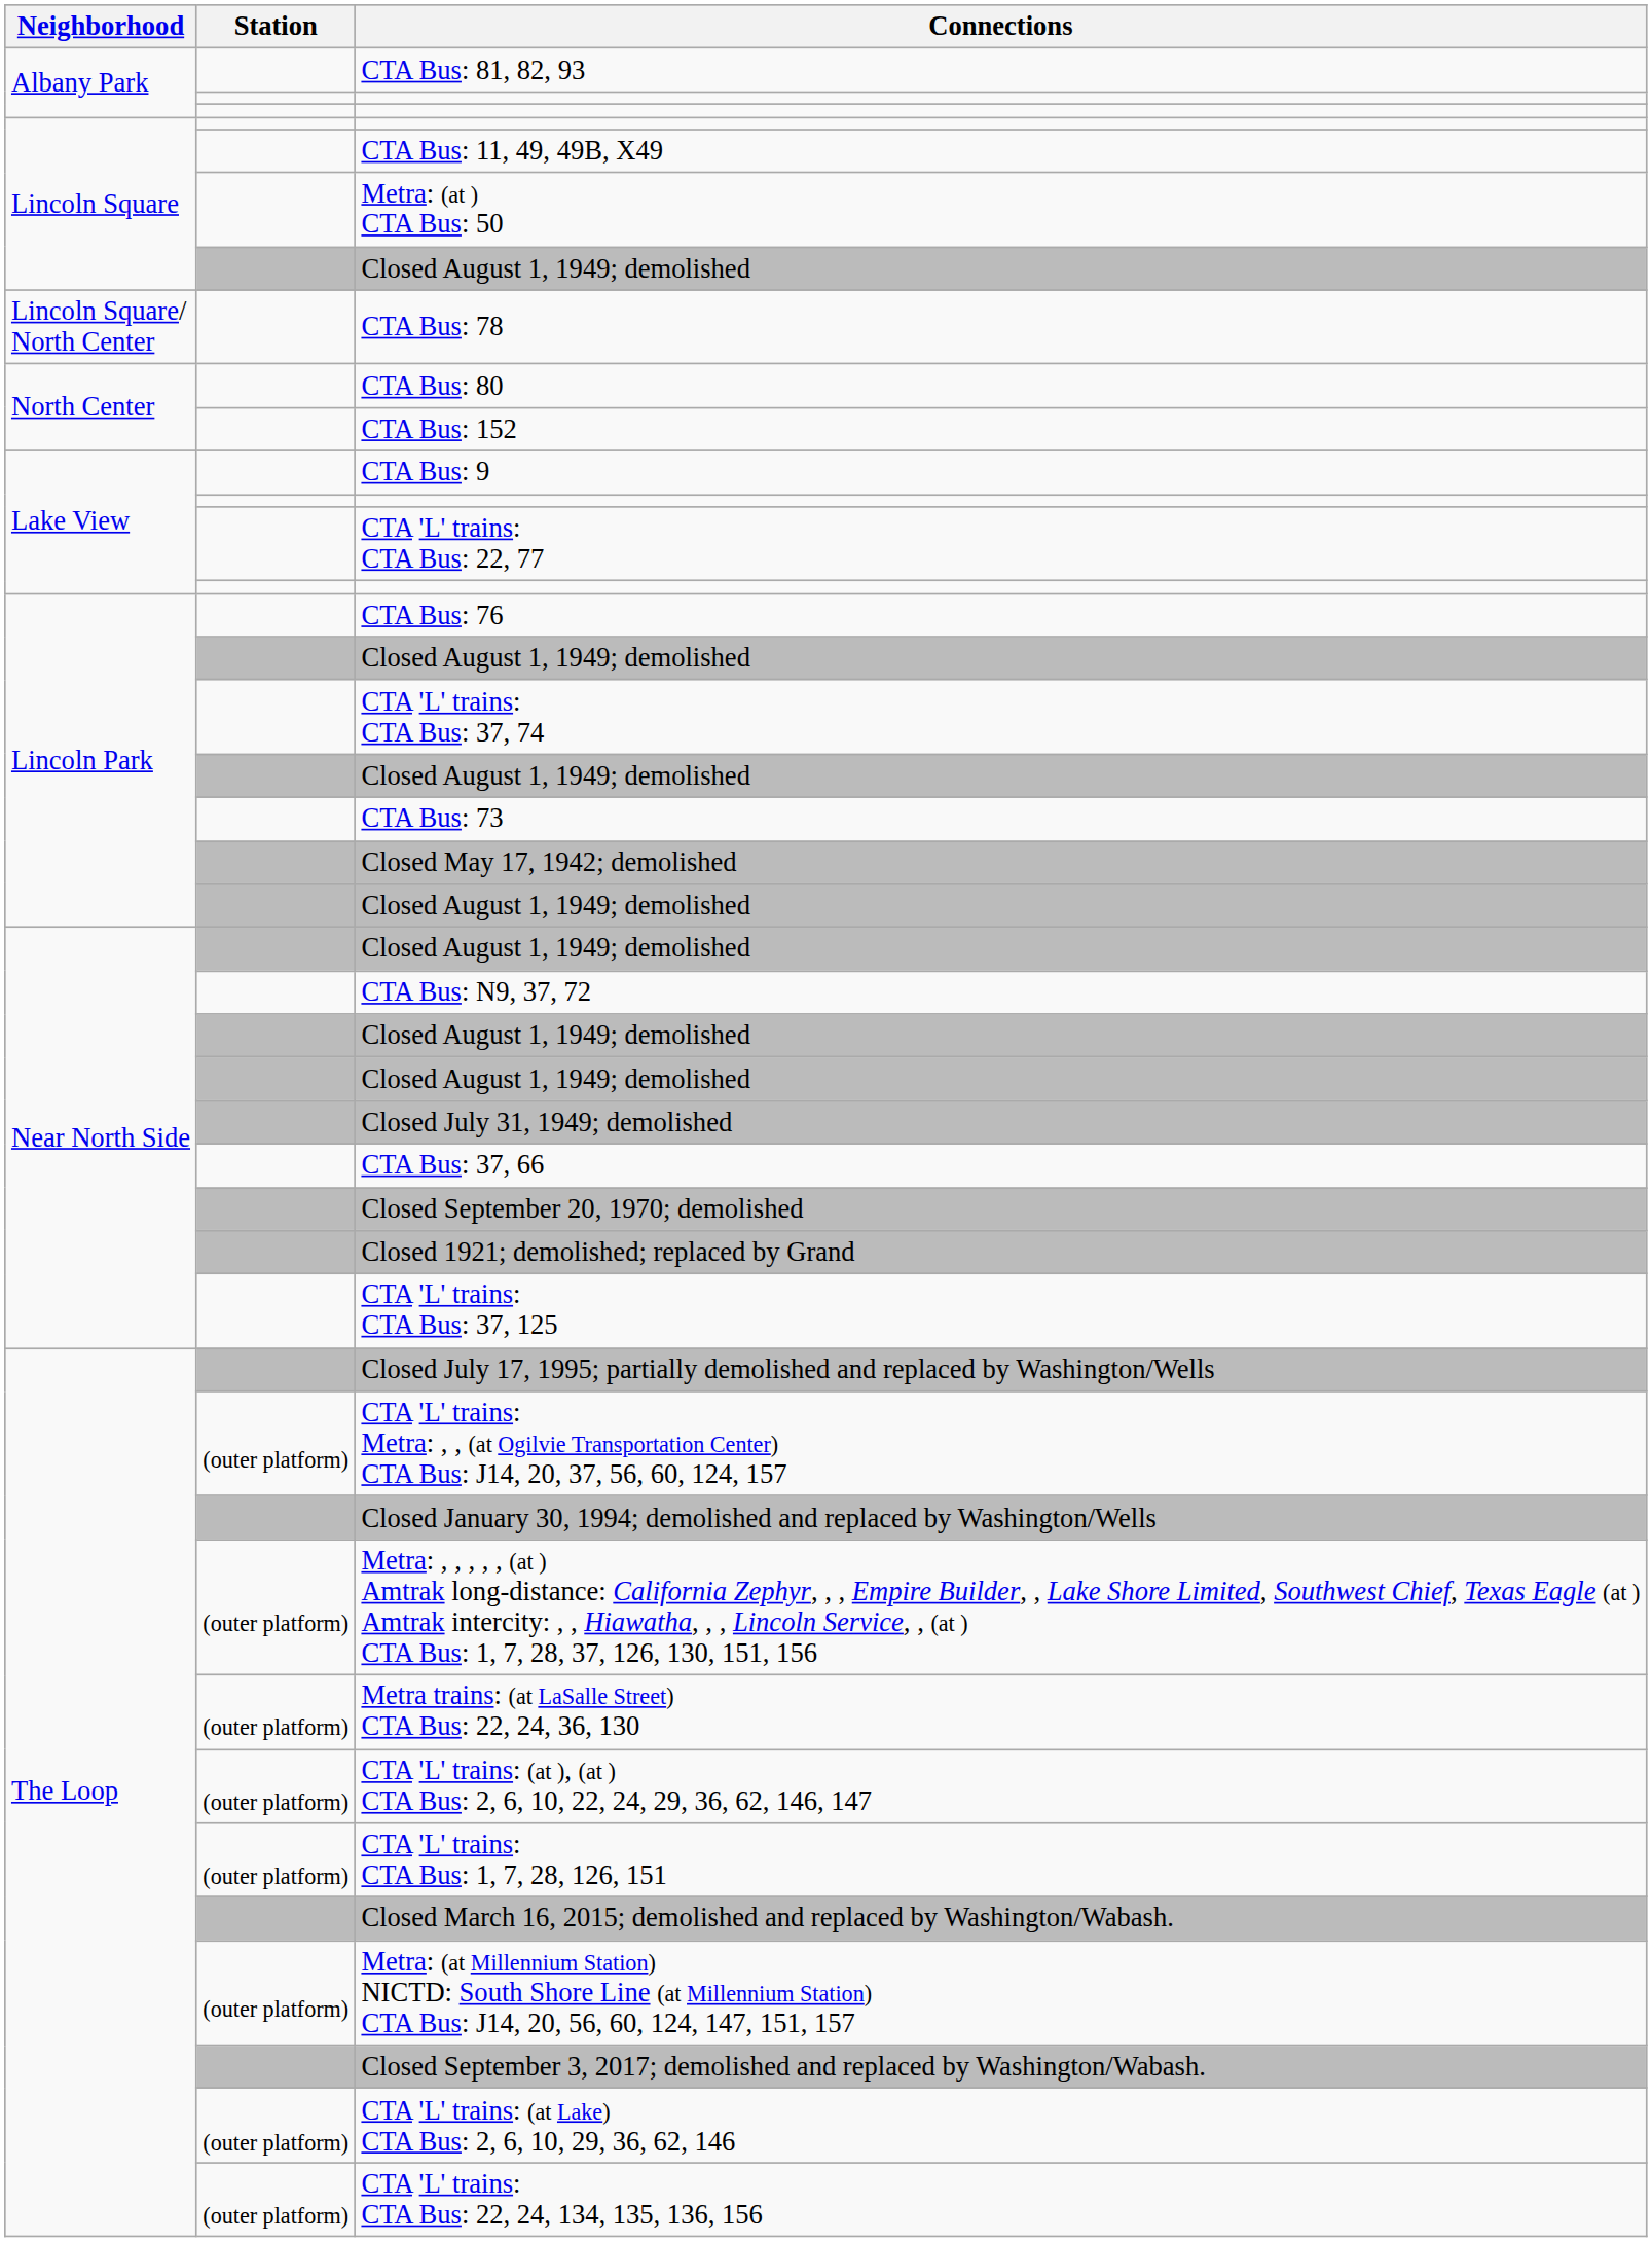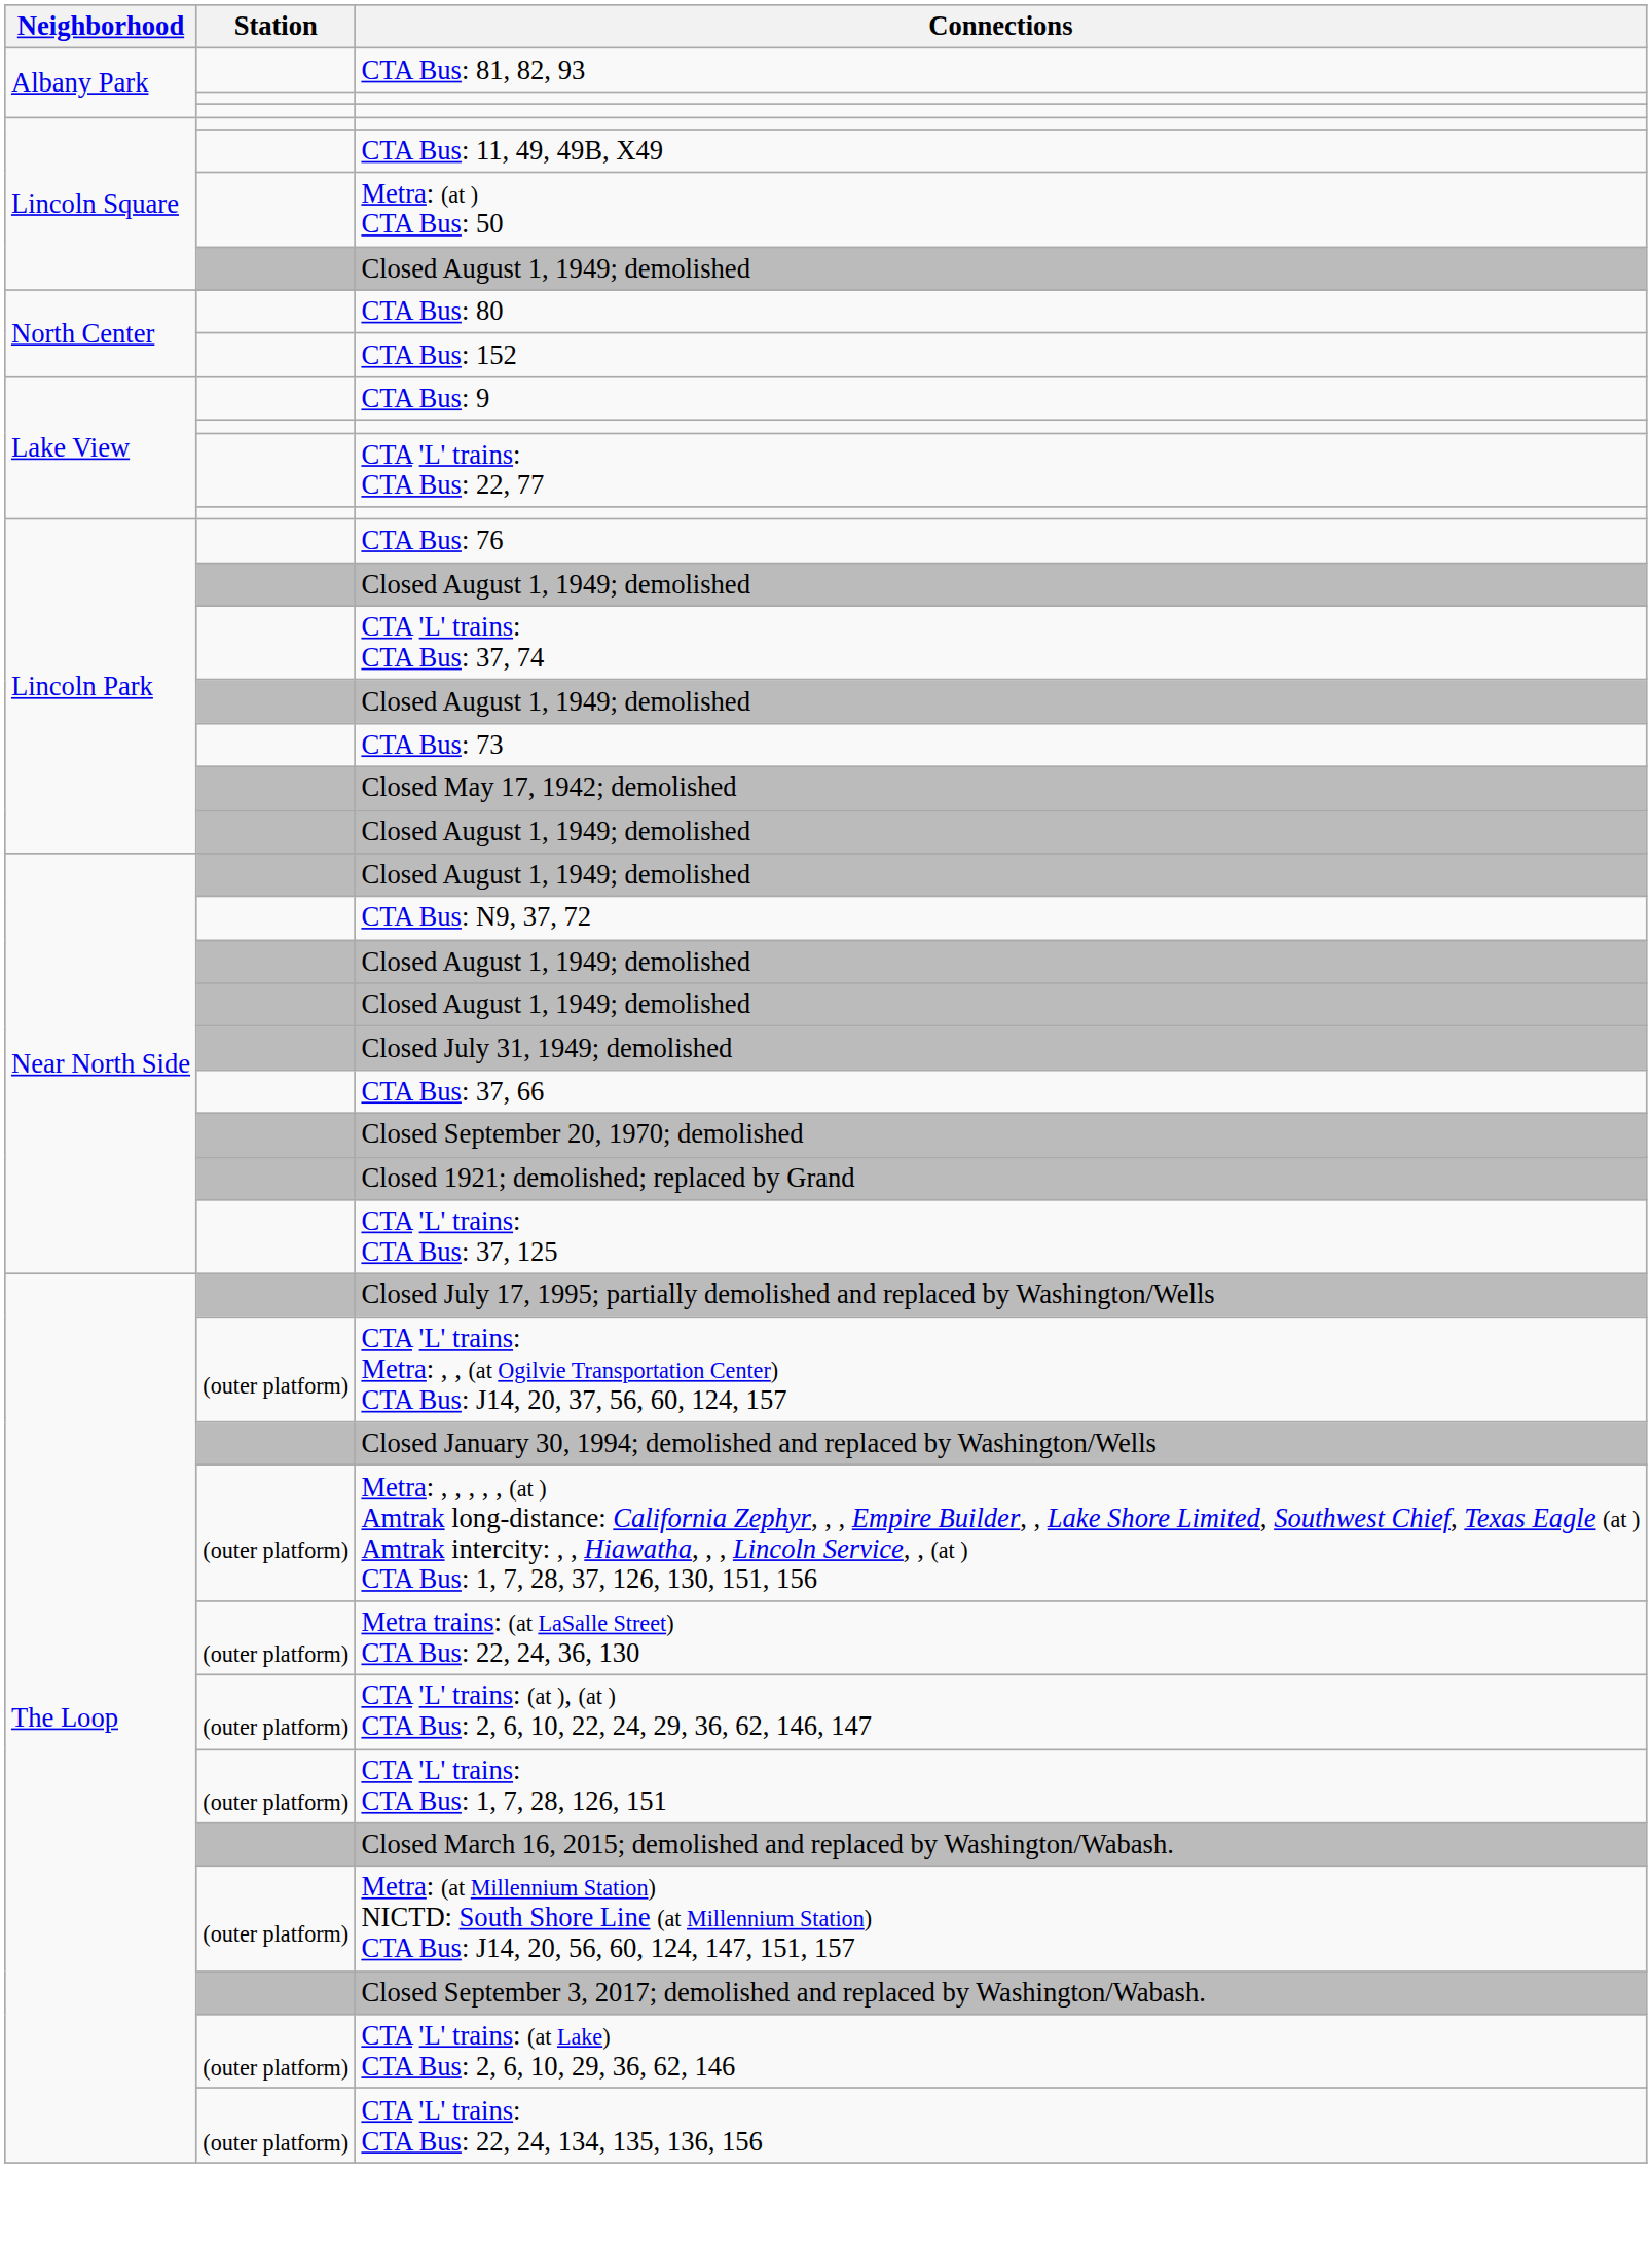- row: Lincoln Square/ North Center | CTA Bus: 78
